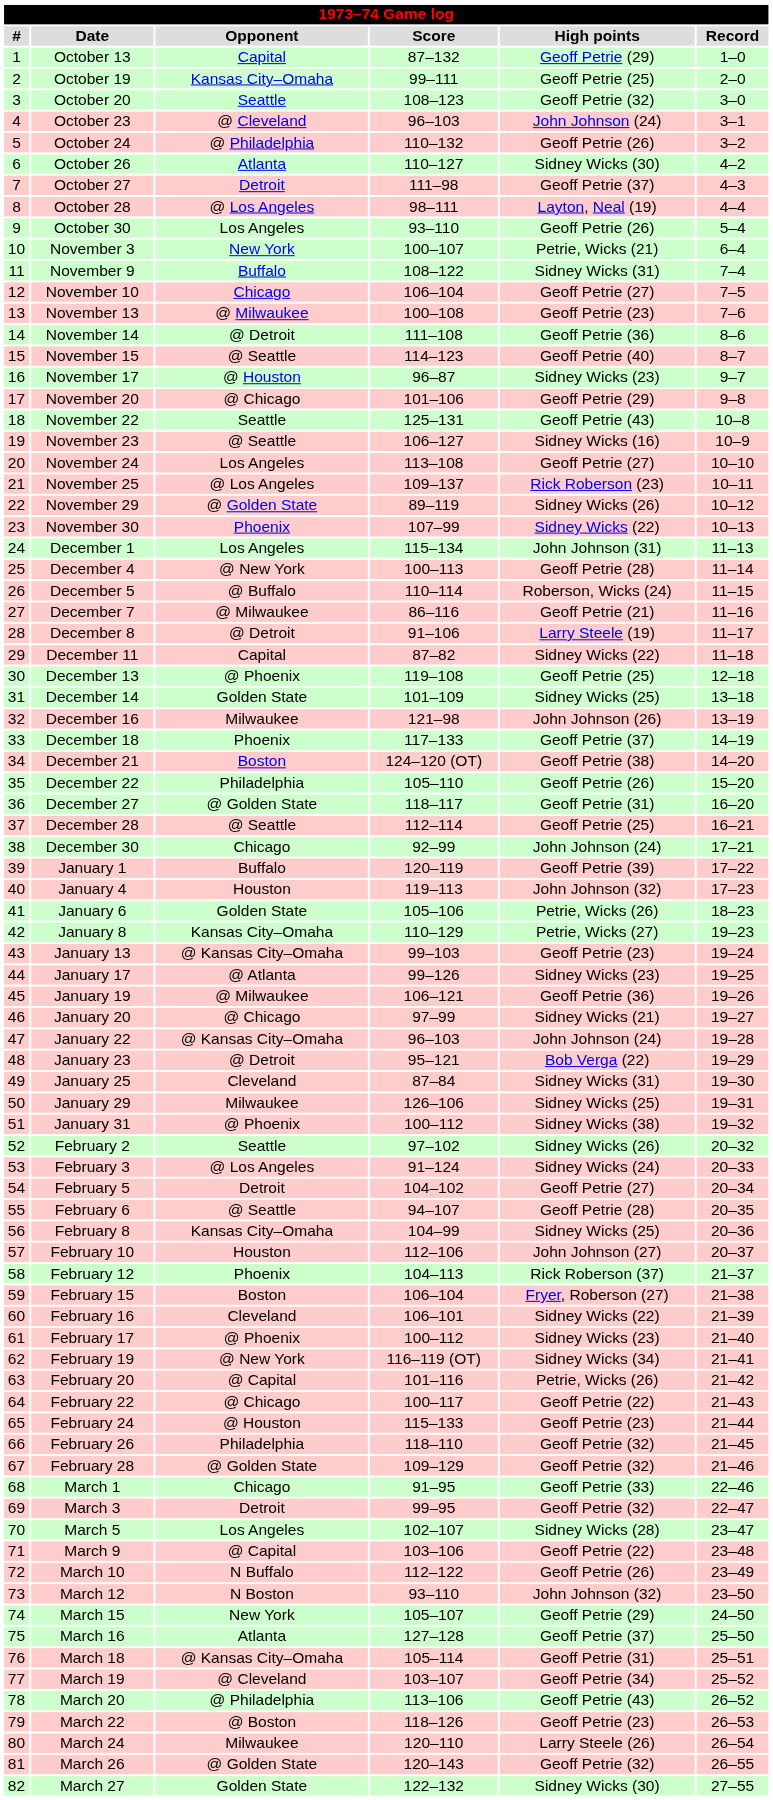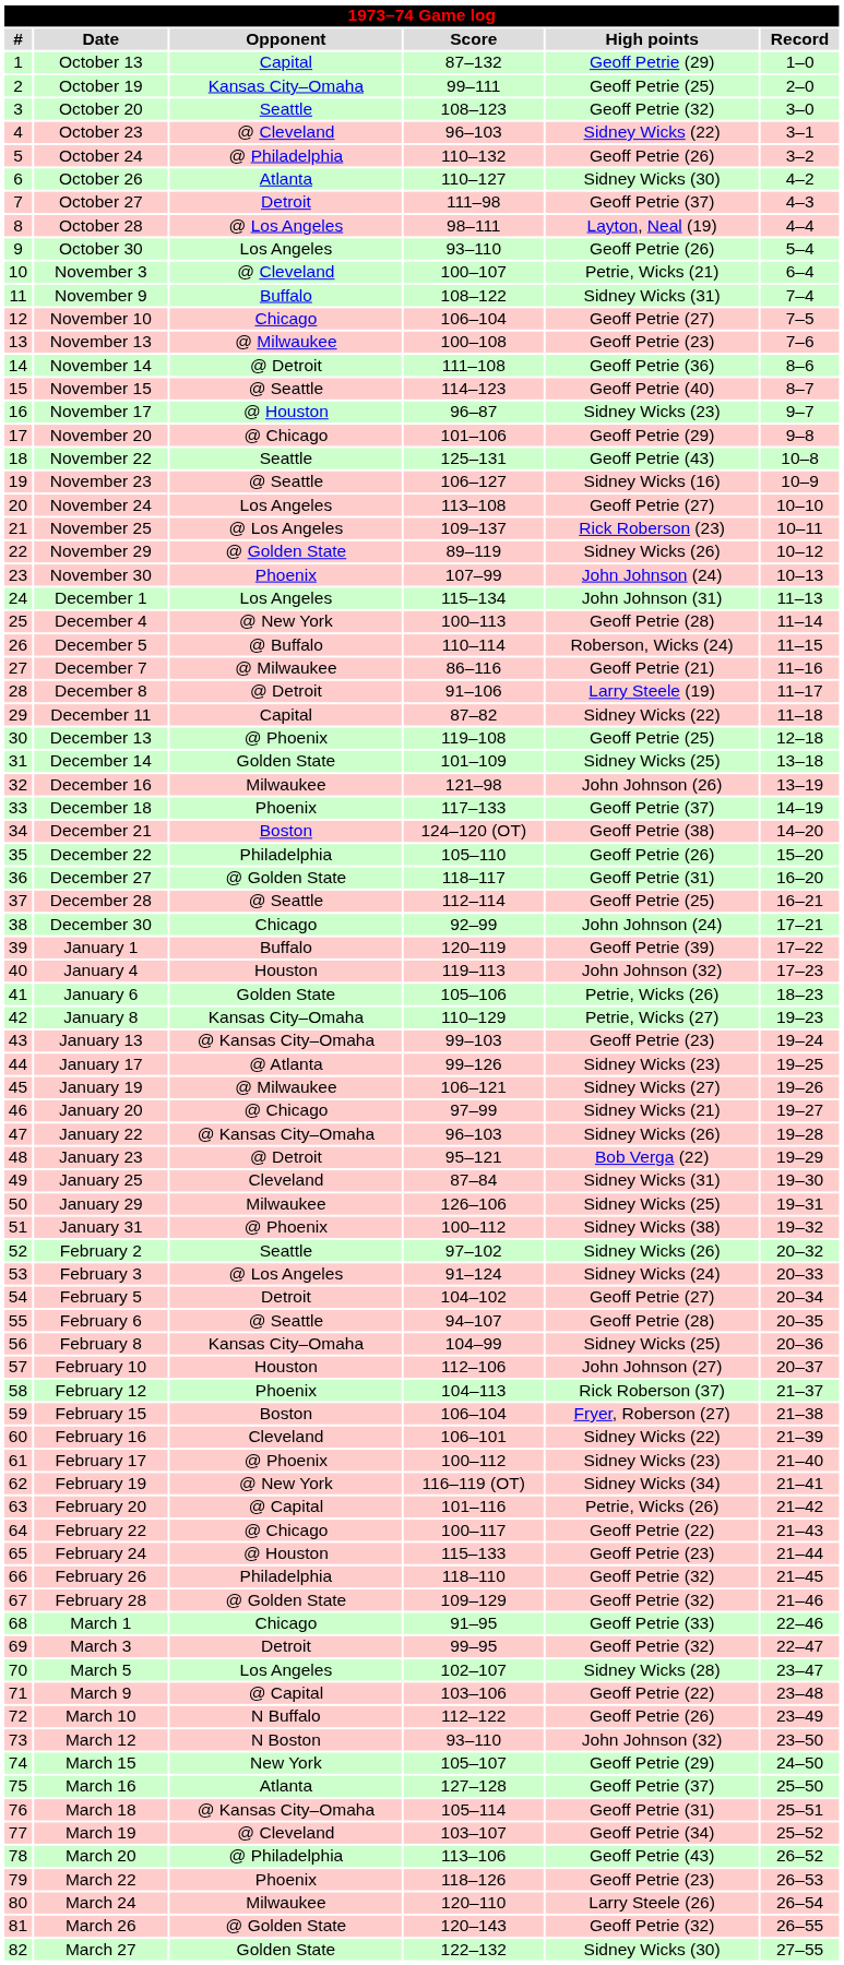October 23 | High points: John Johnson (24) -> Sidney Wicks (22)
November 3 | Opponent: New York -> @ Cleveland
November 30 | High points: Sidney Wicks (22) -> John Johnson (24)
January 19 | High points: Geoff Petrie (36) -> Sidney Wicks (27)
January 22 | High points: John Johnson (24) -> Sidney Wicks (26)
March 22 | Opponent: @ Boston -> Phoenix
